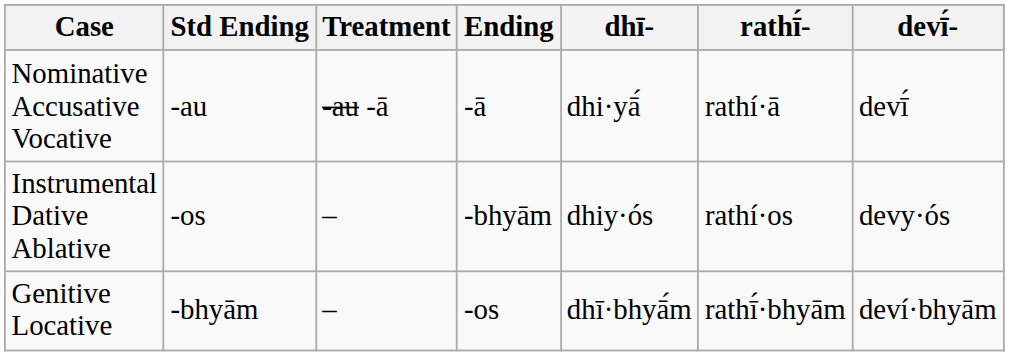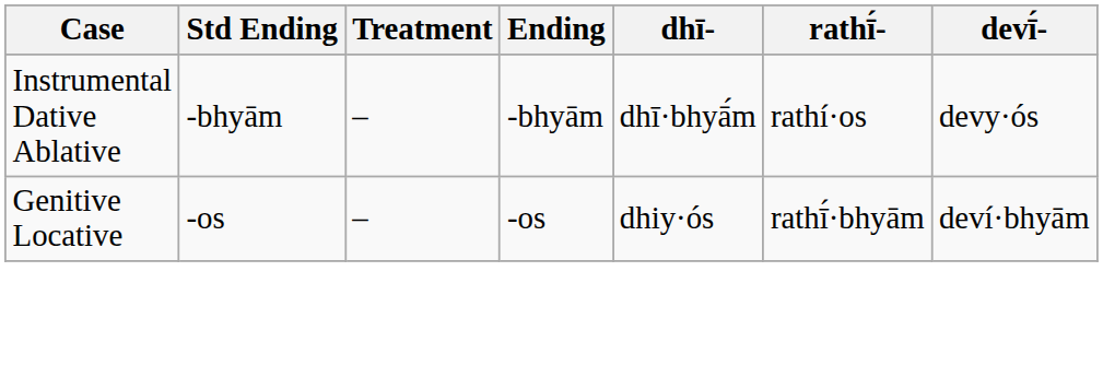- row: Nominative Accusative Vocative | -au | -au -ā | -ā | dhi·yā́ | rathí·ā | devī́
Instrumental Dative Ablative | Std Ending: -os -> -bhyām
Instrumental Dative Ablative | dhī-: dhiy·ós -> dhī·bhyā́m
Genitive Locative | Std Ending: -bhyām -> -os
Genitive Locative | dhī-: dhī·bhyā́m -> dhiy·ós
